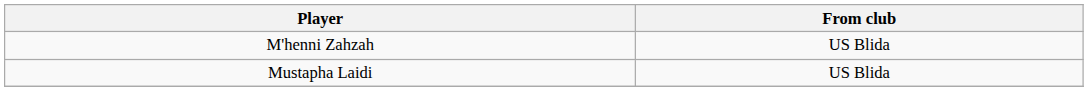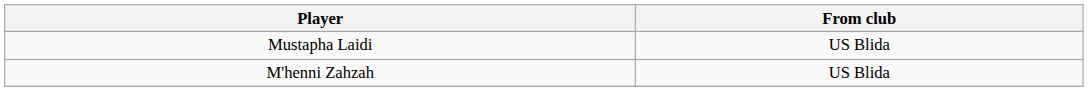rows swapped: M'henni Zahzah <-> Mustapha Laidi
